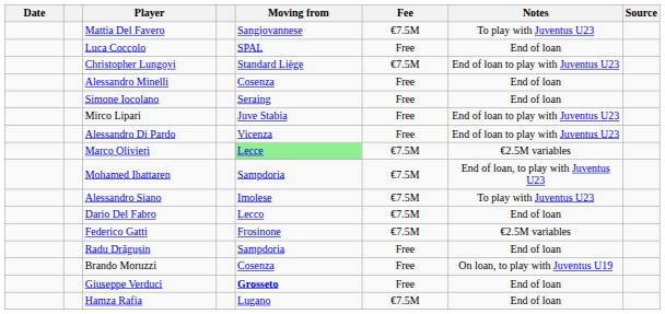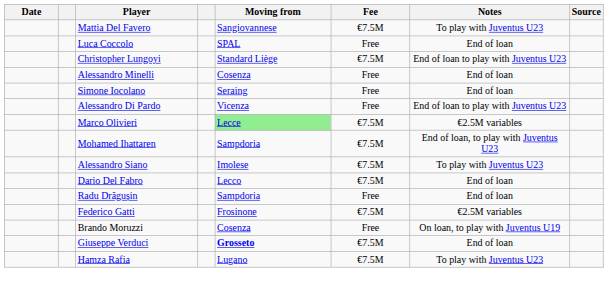- row: Mirco Lipari | Juve Stabia | Free | End of loan to play with Juventus U23
rows swapped: Radu Drăgușin <-> Federico Gatti
Giuseppe Verduci | Fee: Free -> €7.5M
Hamza Rafia | Notes: End of loan -> To play with Juventus U23
